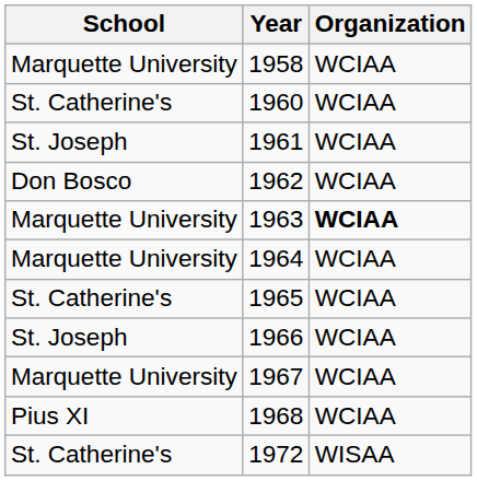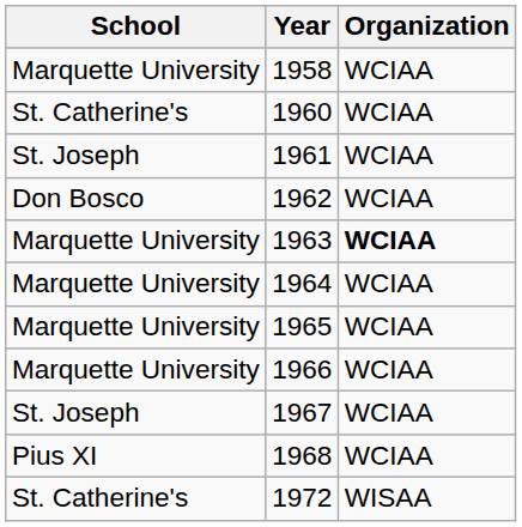1965 | School: St. Catherine's -> Marquette University
1966 | School: St. Joseph -> Marquette University
1967 | School: Marquette University -> St. Joseph
